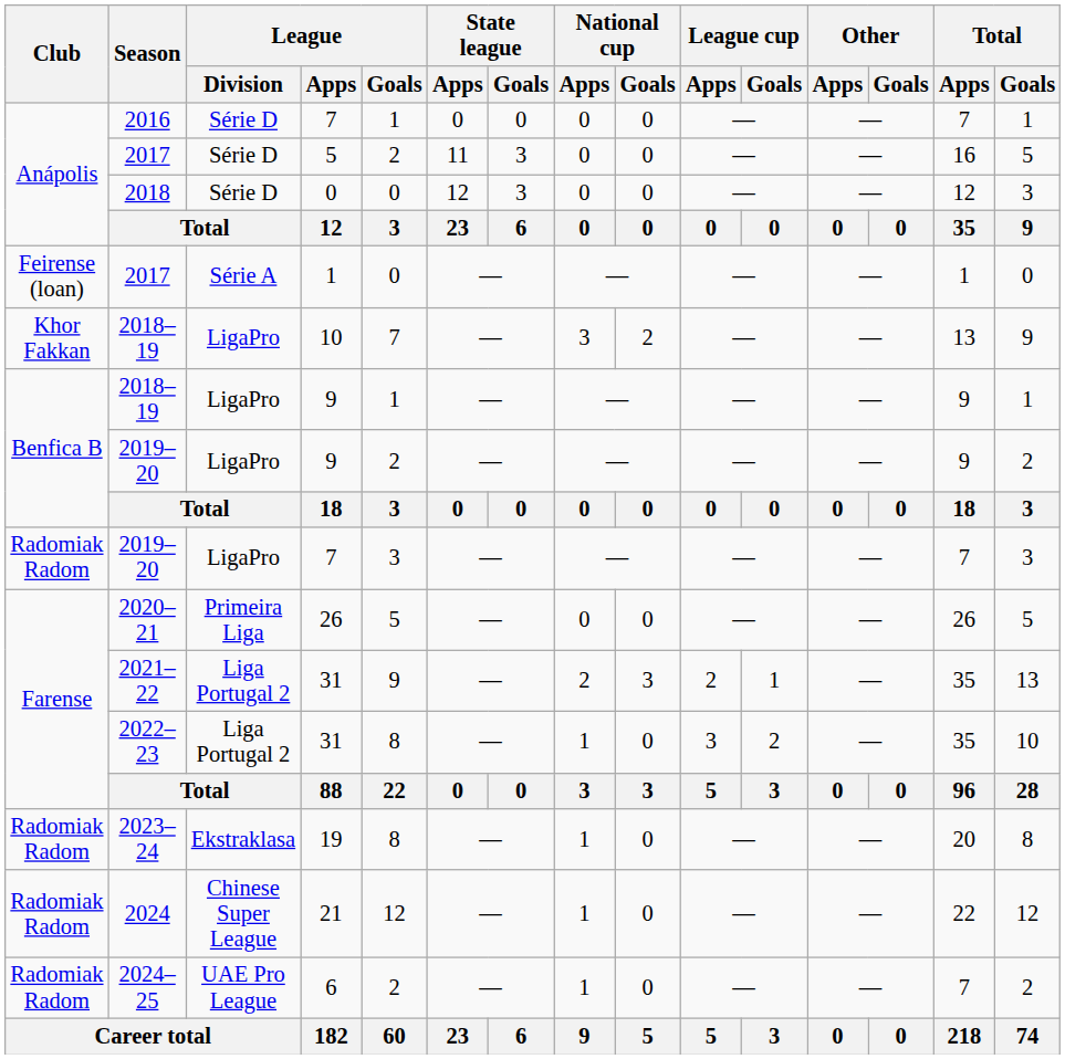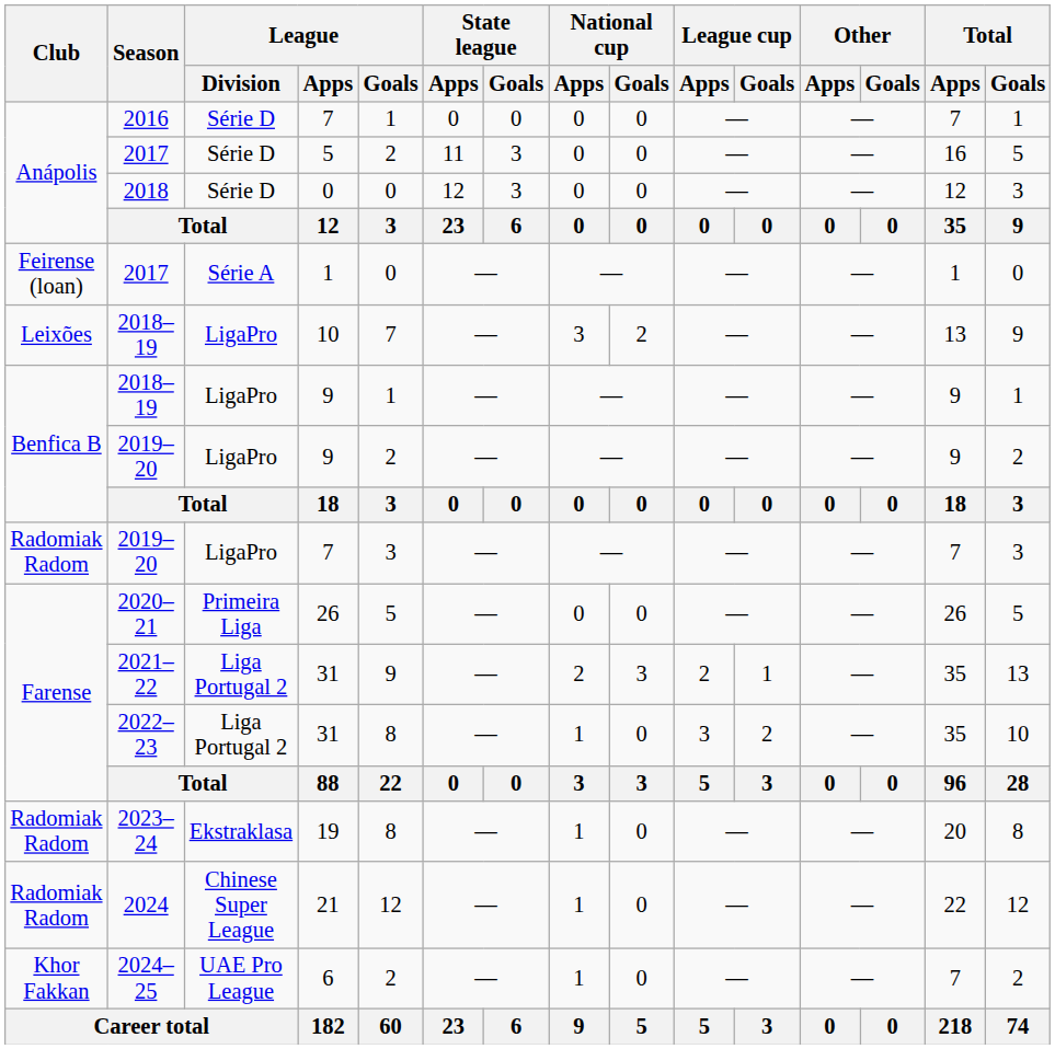2018–19 / 10 | Club: Khor Fakkan -> Leixões
2024–25 | Club: Radomiak Radom -> Khor Fakkan
